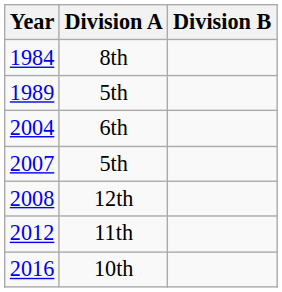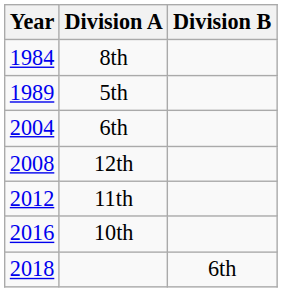- row: 2007 | 5th
+ row: 2018 | 6th
